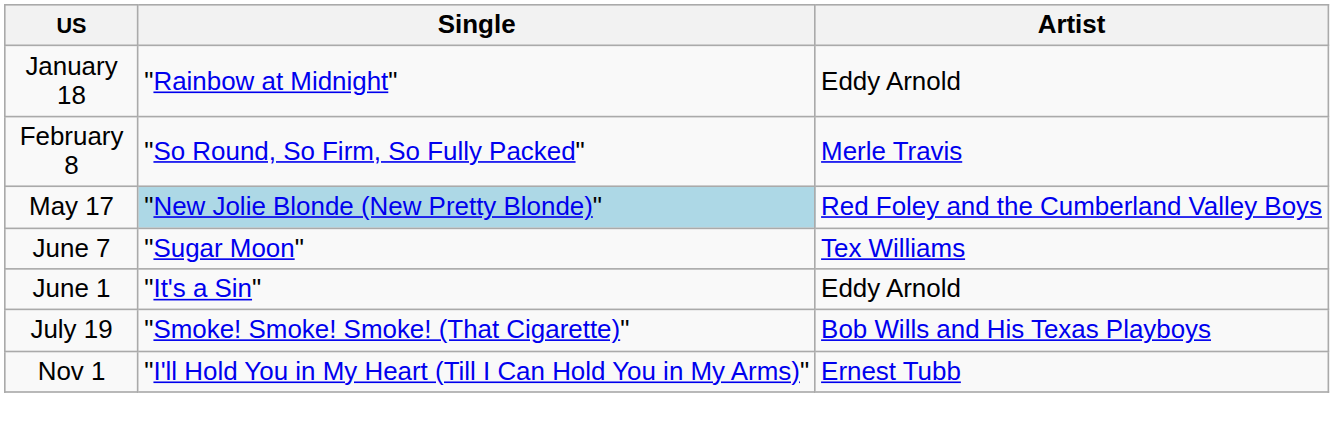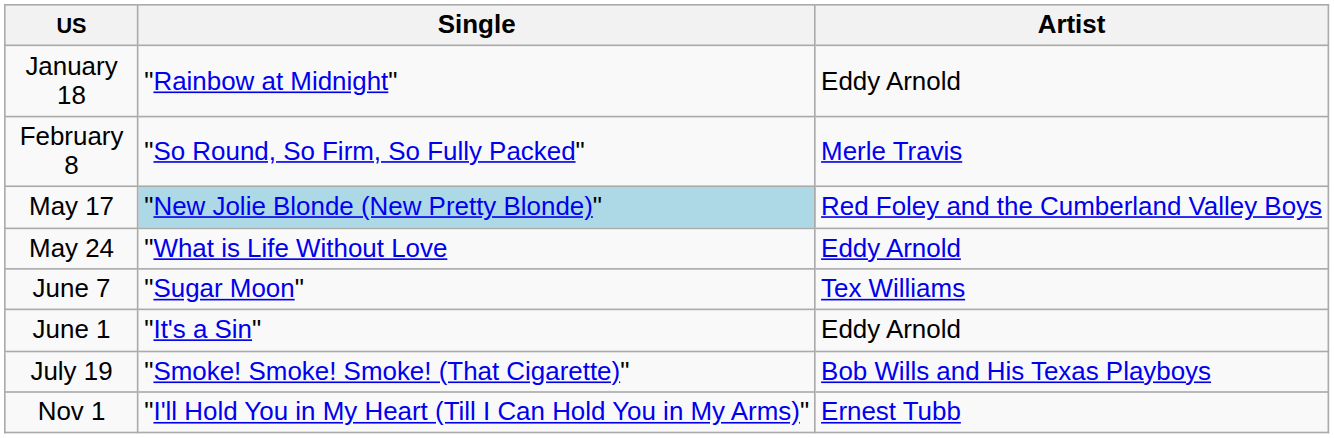+ row: May 24 | "What is Life Without Love | Eddy Arnold
